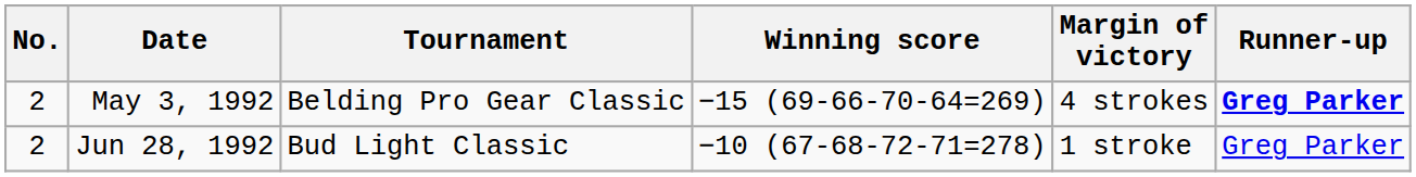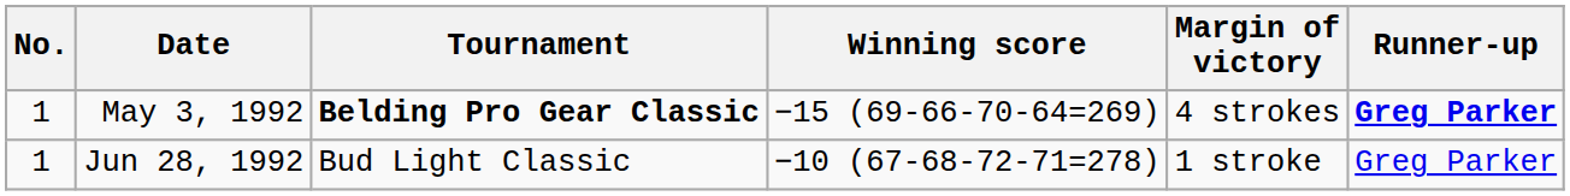May 3, 1992 | No.: 2 -> 1
May 3, 1992 | Tournament: normal -> bold
Jun 28, 1992 | No.: 2 -> 1
